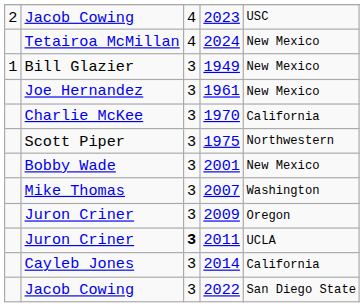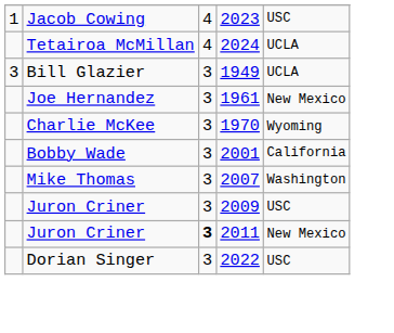2023 | column 1: 2 -> 1
2024 | column 5: New Mexico -> UCLA
1949 | column 1: 1 -> 3
1949 | column 5: New Mexico -> UCLA
1970 | column 5: California -> Wyoming
- row: Scott Piper | 3 | 1975 | Northwestern
2001 | column 5: New Mexico -> California
2009 | column 5: Oregon -> USC
2011 | column 5: UCLA -> New Mexico
- row: Cayleb Jones | 3 | 2014 | California
- row: Jacob Cowing | 3 | 2022 | San Diego State
+ row: Dorian Singer | 3 | 2022 | USC
